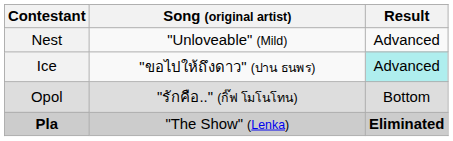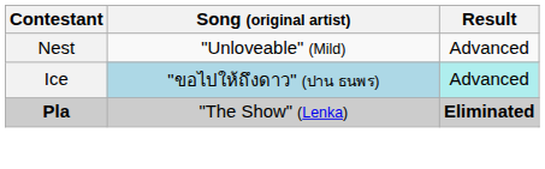Ice | Song (original artist): no background -> lightblue background
- row: Opol | "รักคือ.." (กิ๊ฟ โมโนโทน) | Bottom
